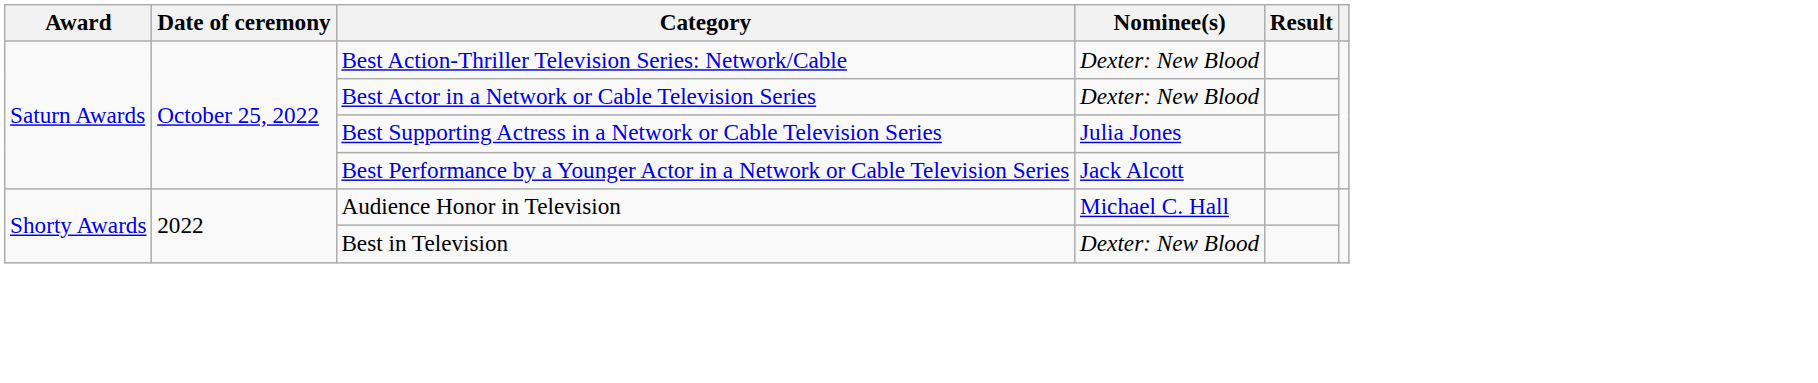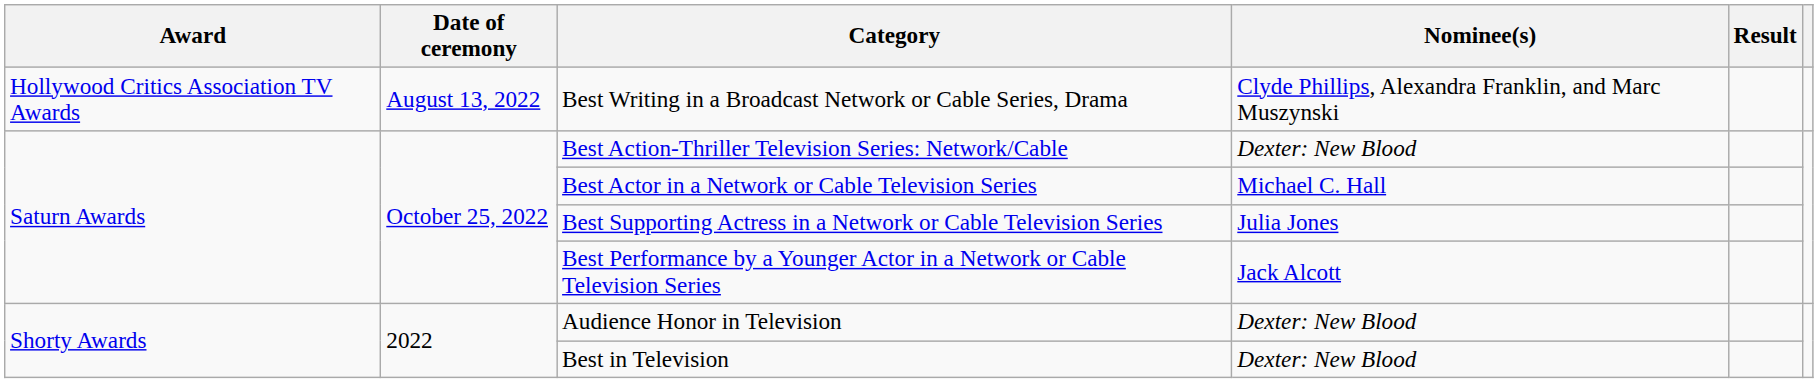+ row: Hollywood Critics Association TV Awards | August 13, 2022 | Best Writing in a Broadcast Network or Cable Series, Drama | Clyde Phillips, Alexandra Franklin, and Marc Muszynski
Best Actor in a Network or Cable Television Series | Nominee(s): Dexter: New Blood -> Michael C. Hall
Audience Honor in Television | Nominee(s): Michael C. Hall -> Dexter: New Blood
